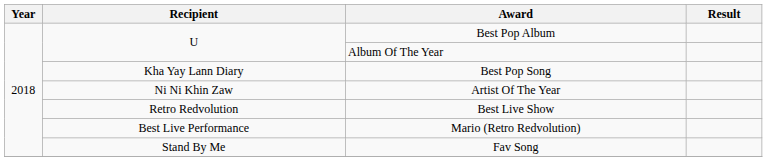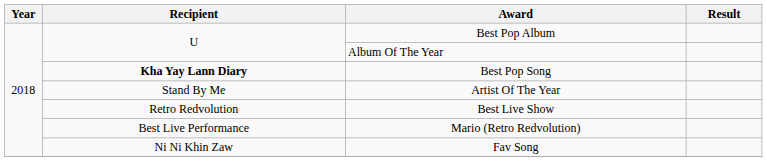Best Pop Song | Recipient: normal -> bold
Artist Of The Year | Recipient: Ni Ni Khin Zaw -> Stand By Me
Fav Song | Recipient: Stand By Me -> Ni Ni Khin Zaw
